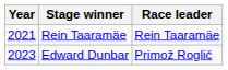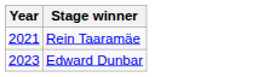- column: Race leader | Rein Taaramäe | Primož Roglič
